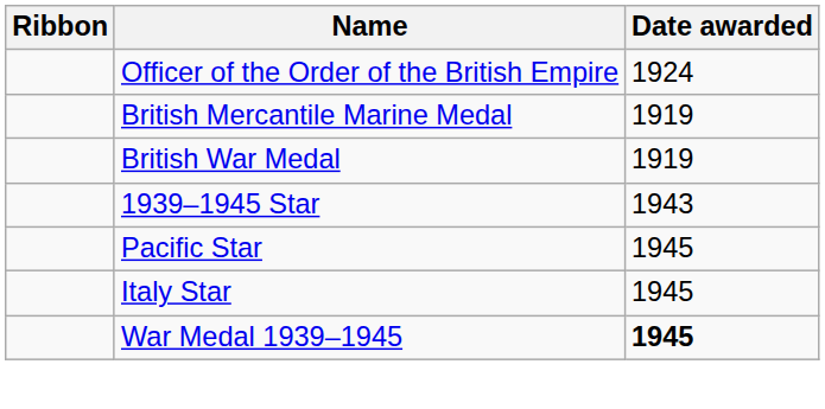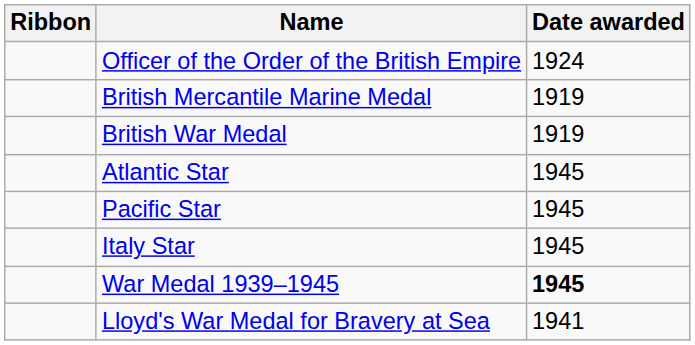- row: 1939–1945 Star | 1943
+ row: Atlantic Star | 1945
+ row: Lloyd's War Medal for Bravery at Sea | 1941
